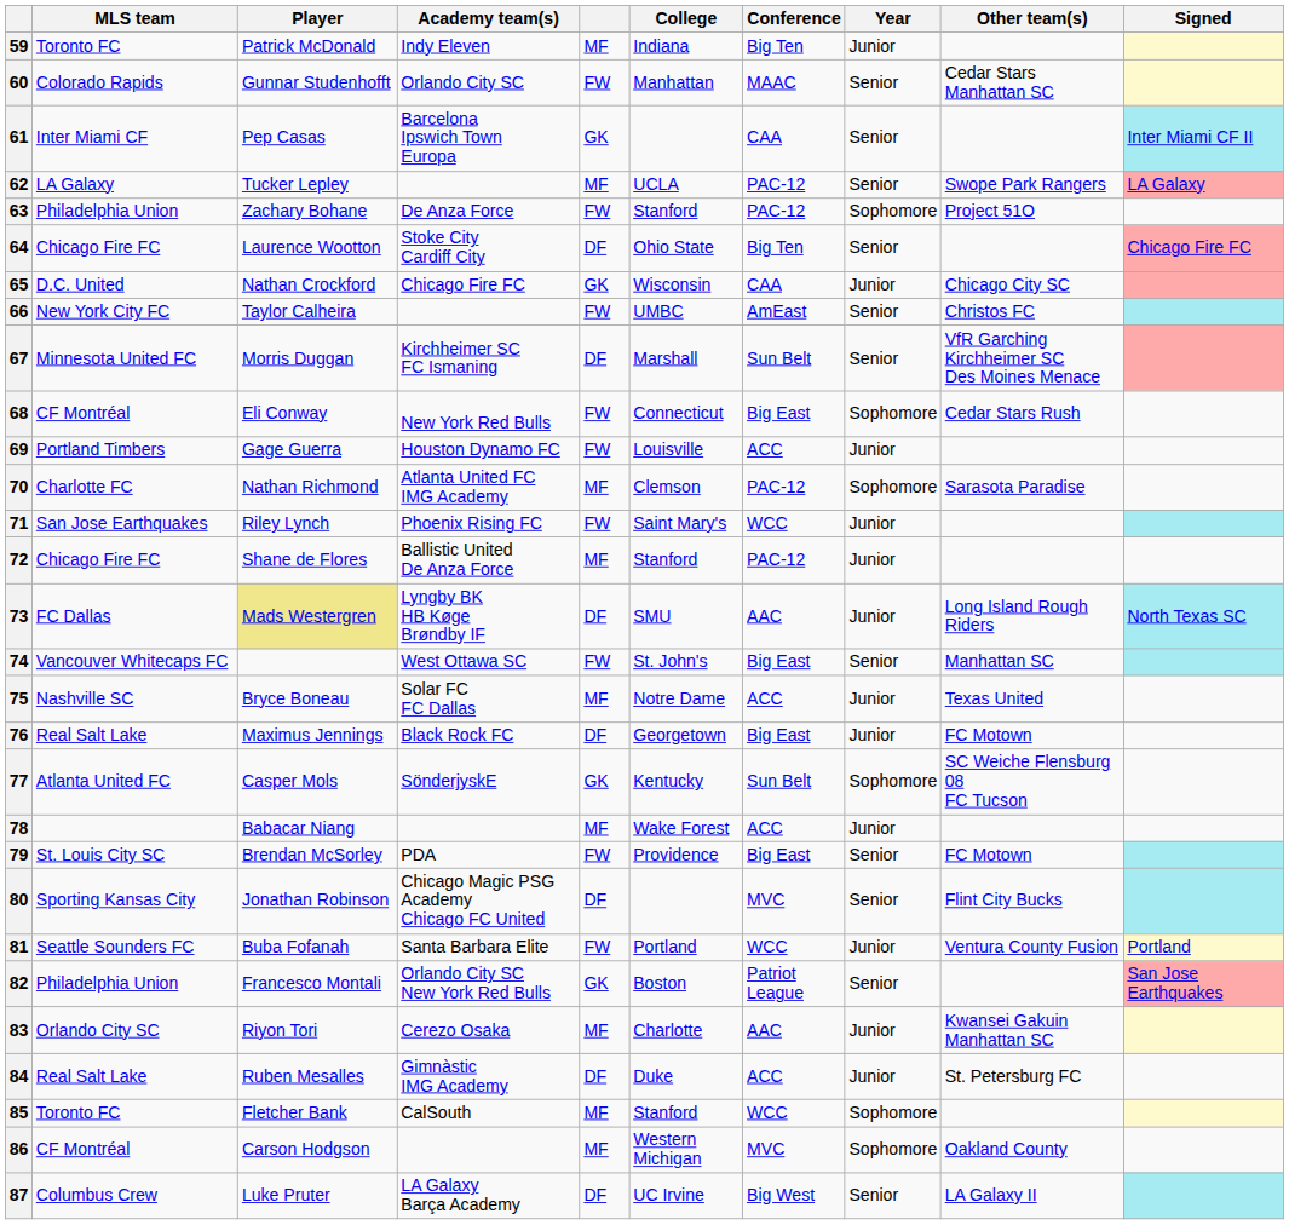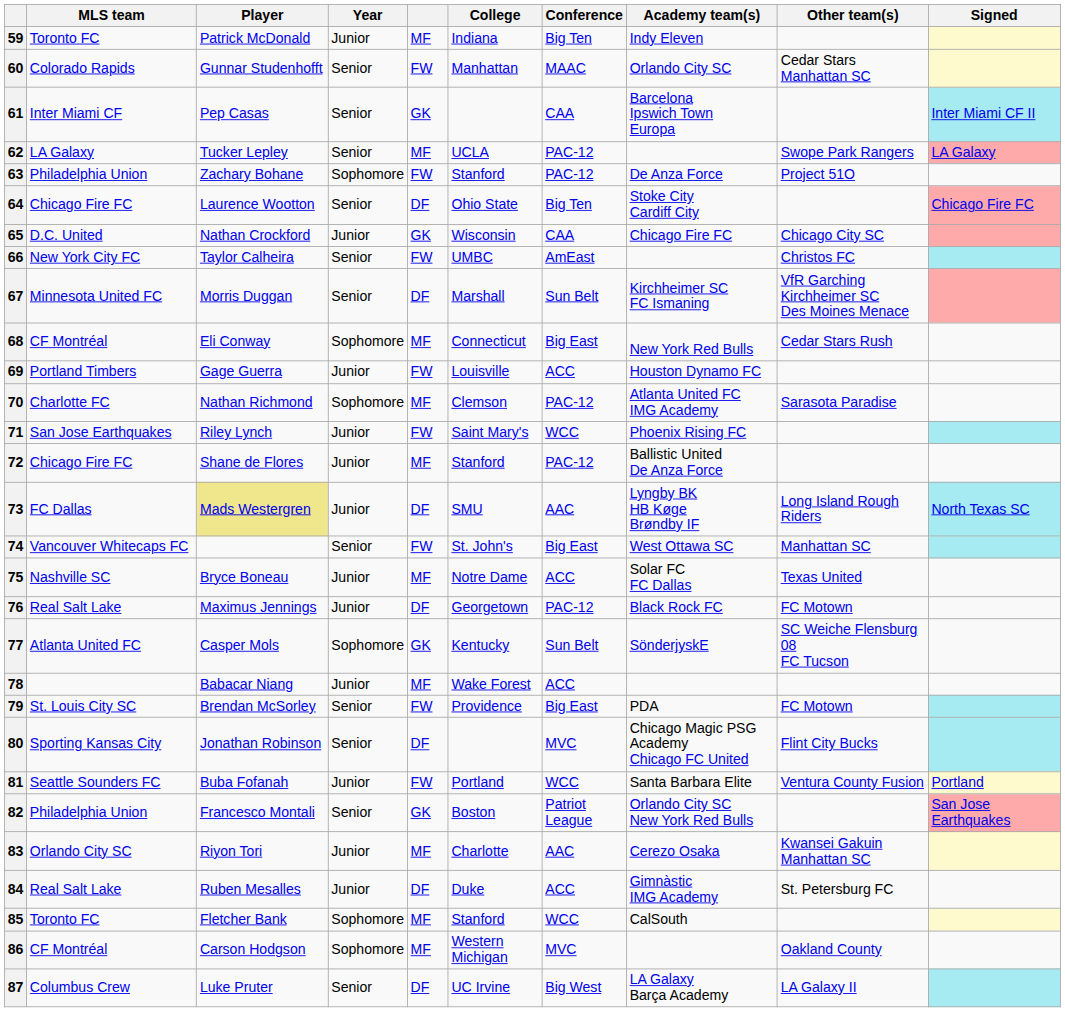columns swapped: Year <-> Academy team(s)
68 | column 5: FW -> MF
76 | Conference: Big East -> PAC-12
